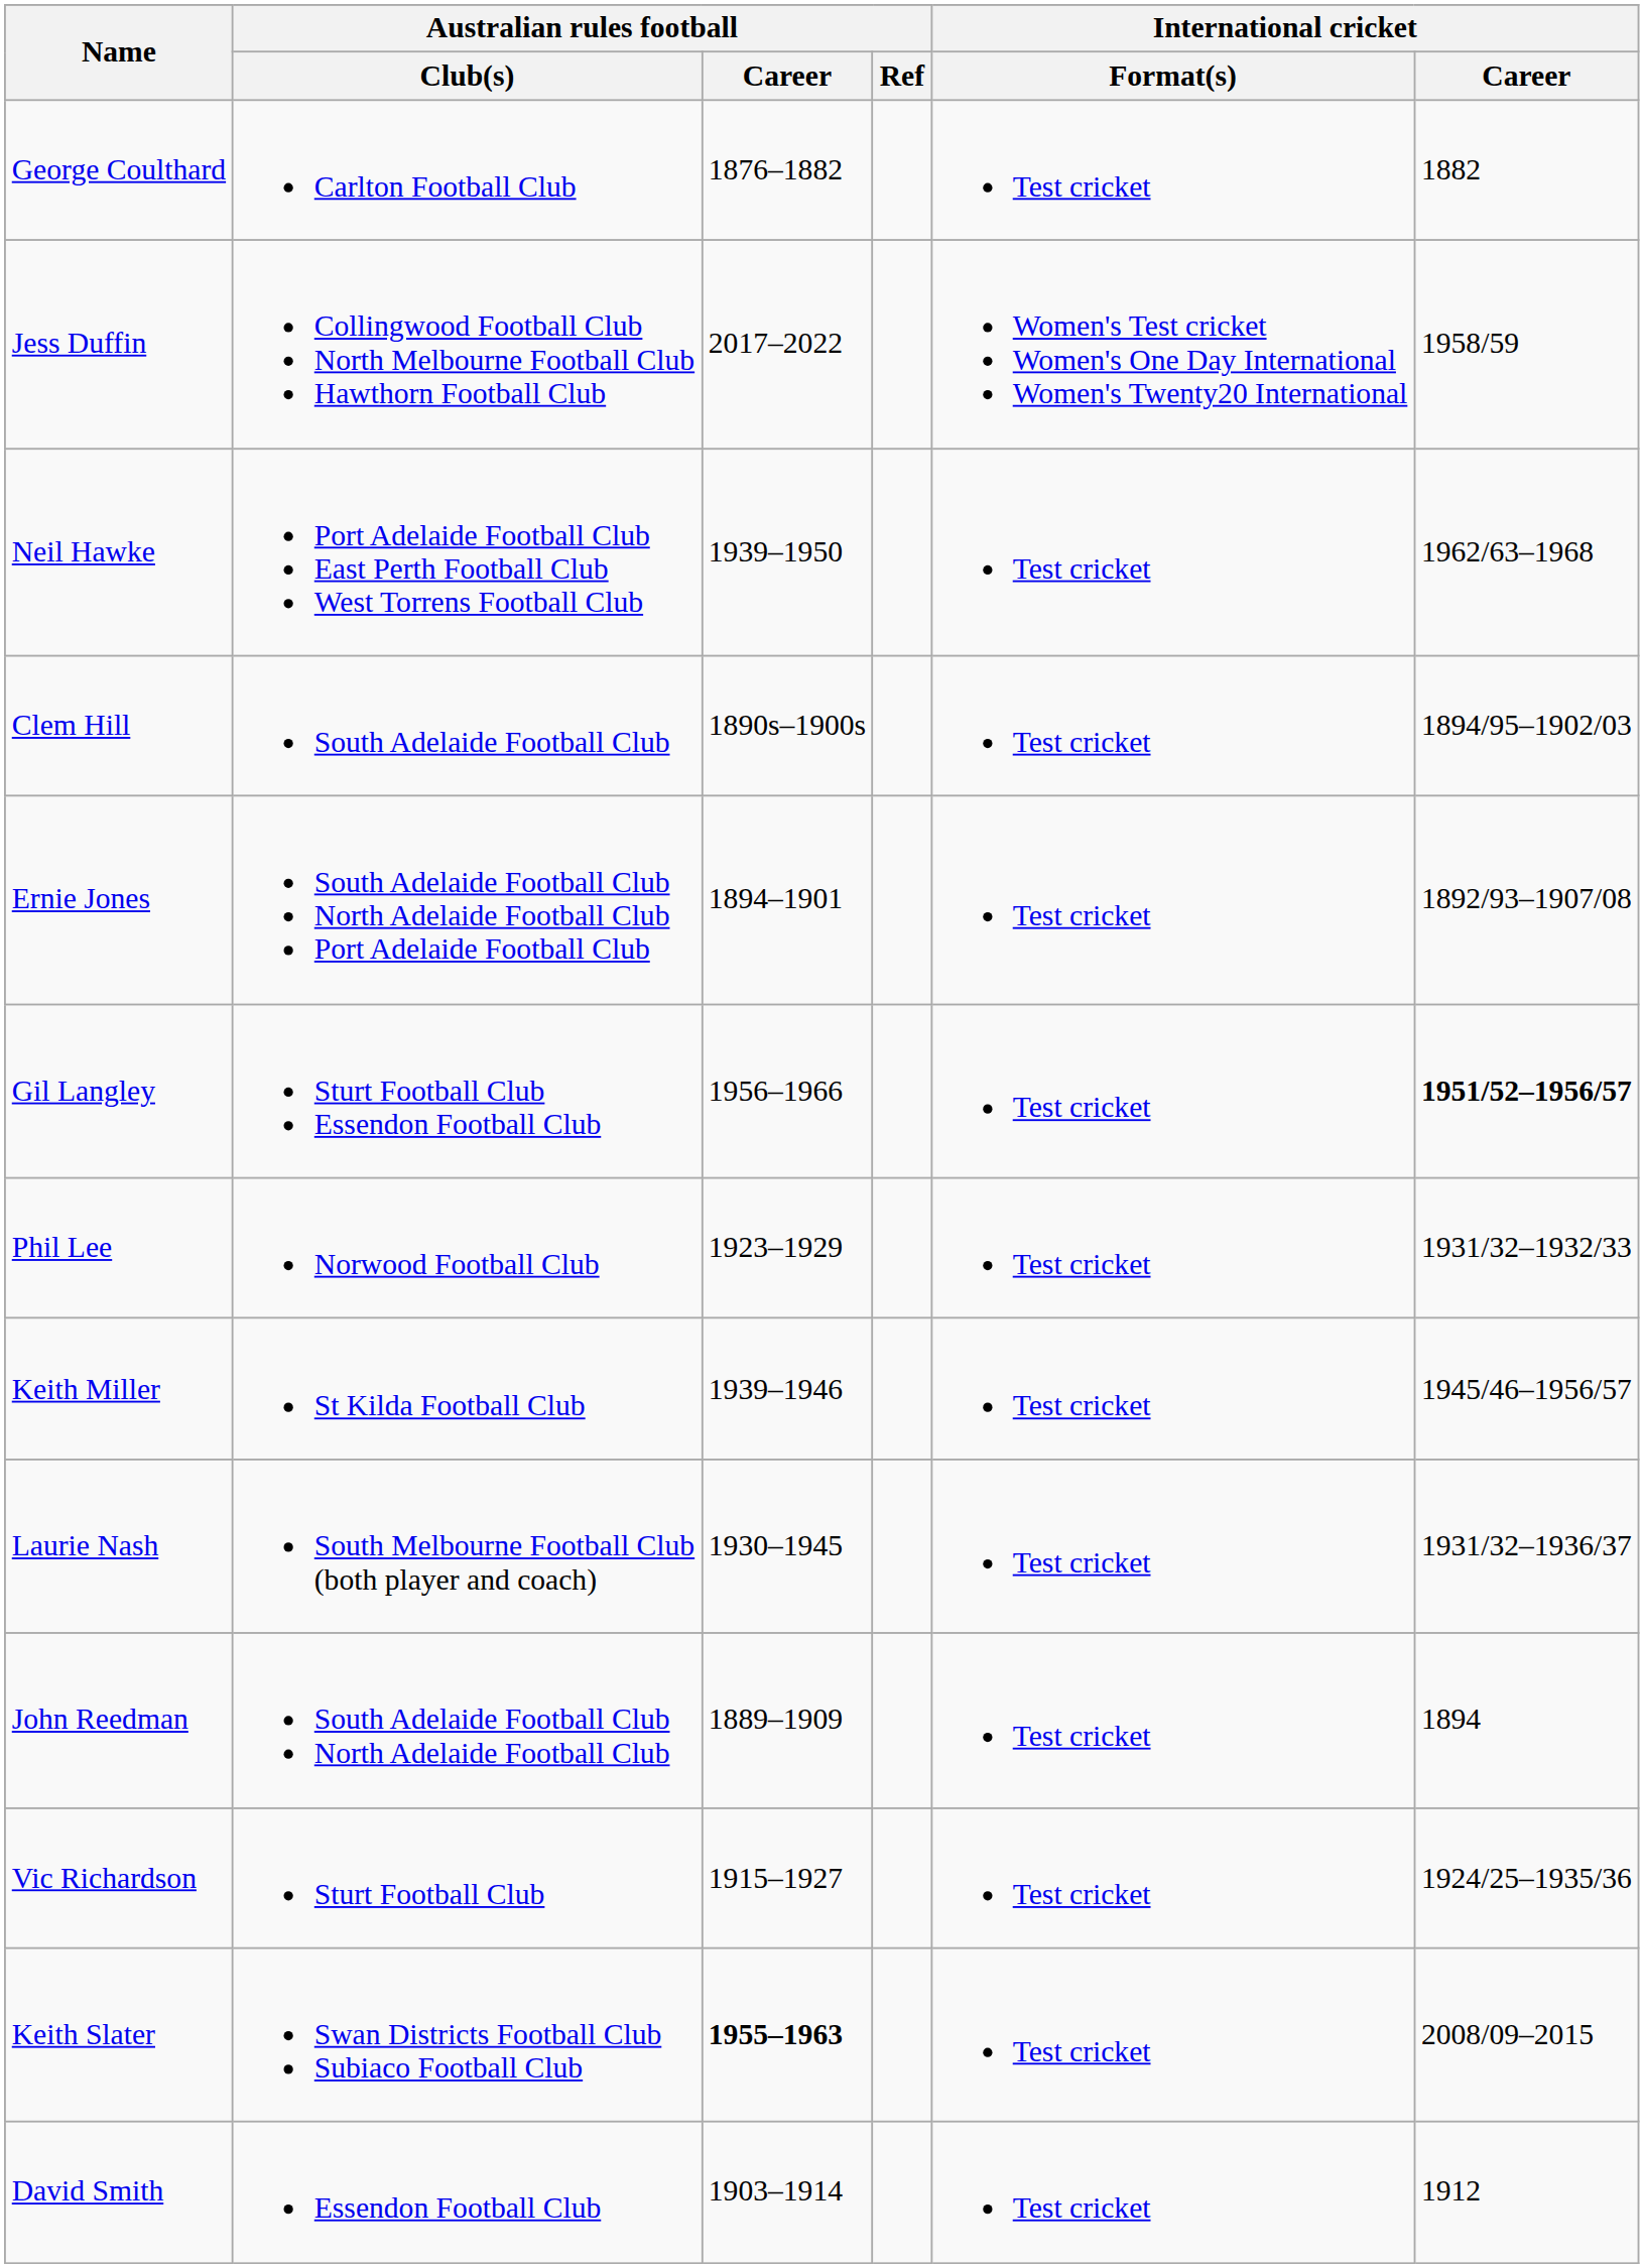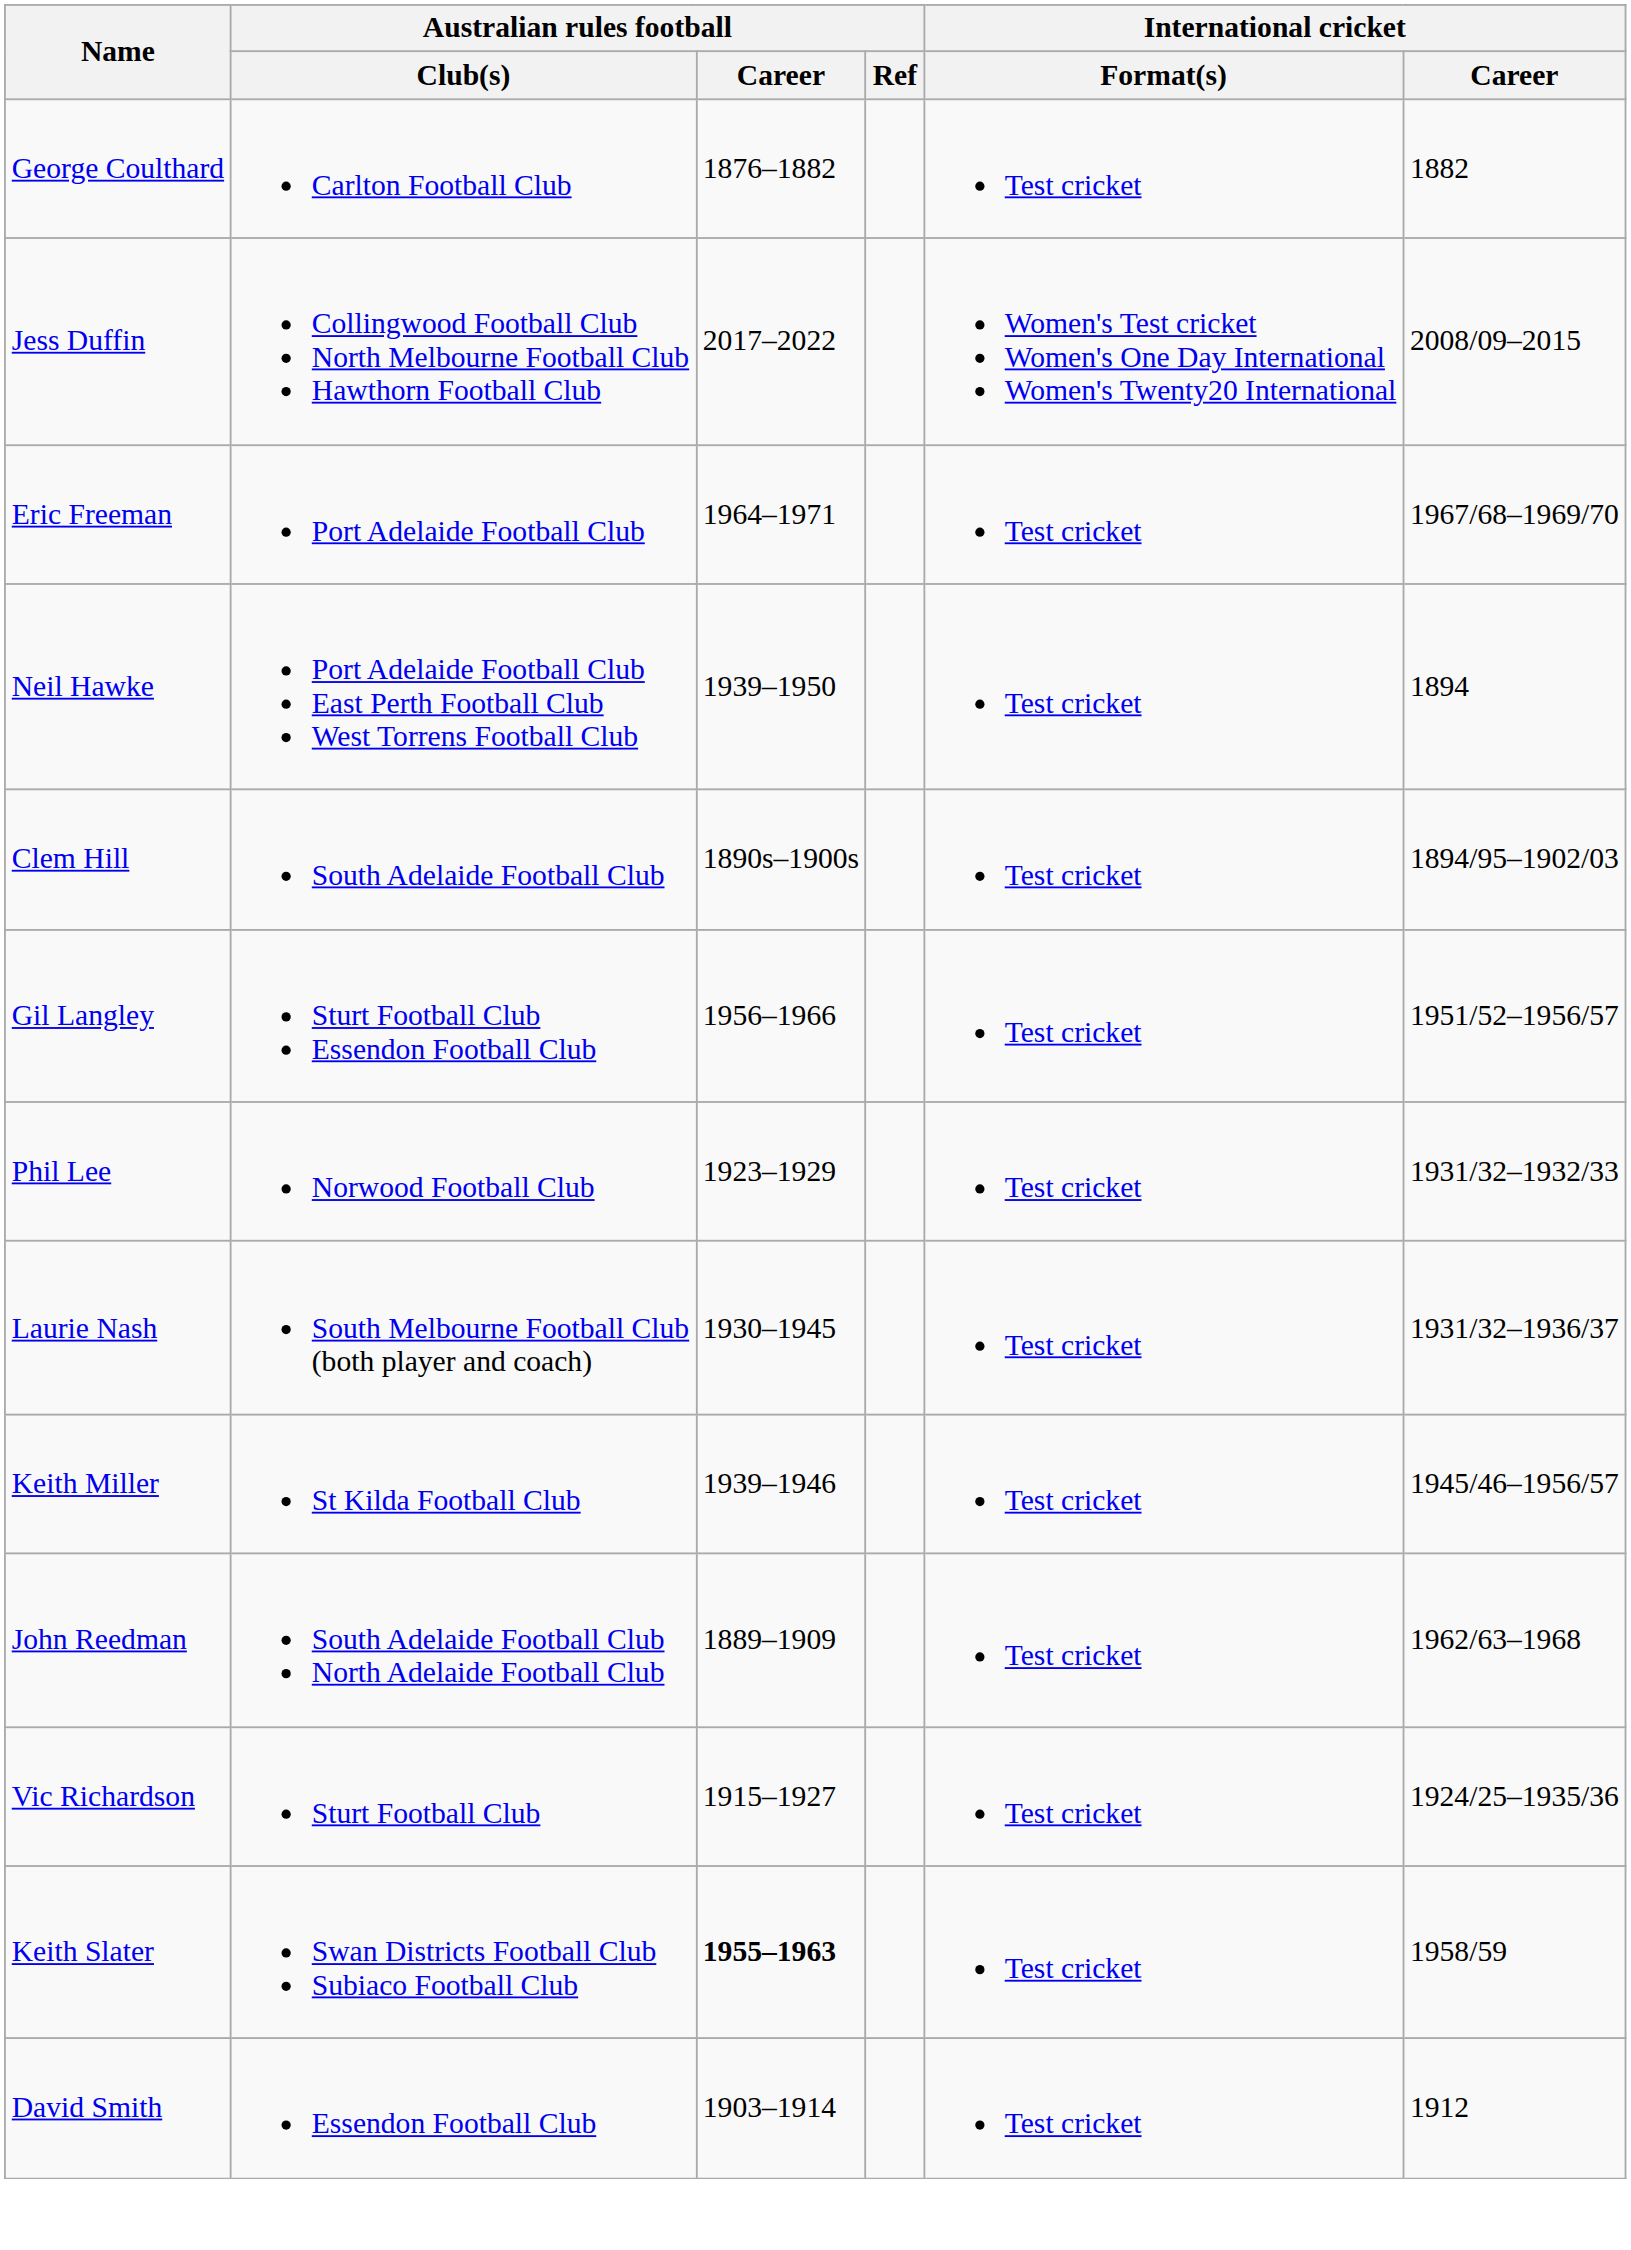Jess Duffin | International cricket / Career: 1958/59 -> 2008/09–2015
+ row: Eric Freeman | Port Adelaide Football Club | 1964–1971 | Test cricket | 1967/68–1969/70
Neil Hawke | International cricket / Career: 1962/63–1968 -> 1894
- row: Ernie Jones | South Adelaide Football Club North Adelaide Football Club Port Adelaide Football Club | 1894–1901 | Test cricket | 1892/93–1907/08
Gil Langley | International cricket / Career: bold -> normal
rows swapped: Keith Miller <-> Laurie Nash
John Reedman | International cricket / Career: 1894 -> 1962/63–1968
Keith Slater | International cricket / Career: 2008/09–2015 -> 1958/59
